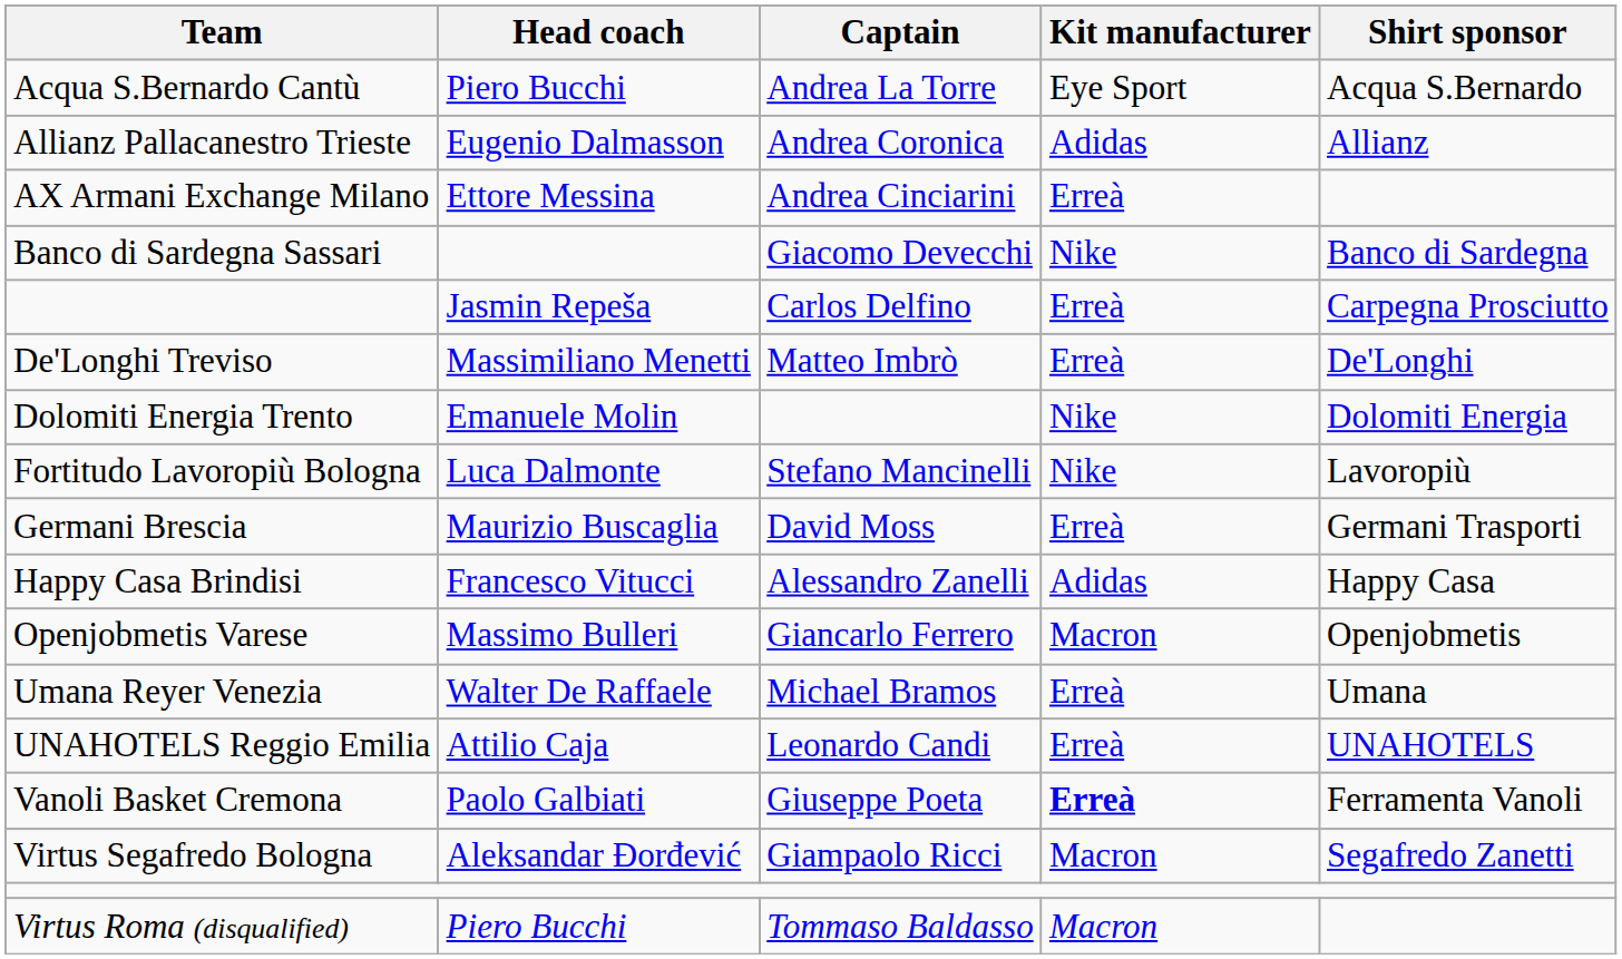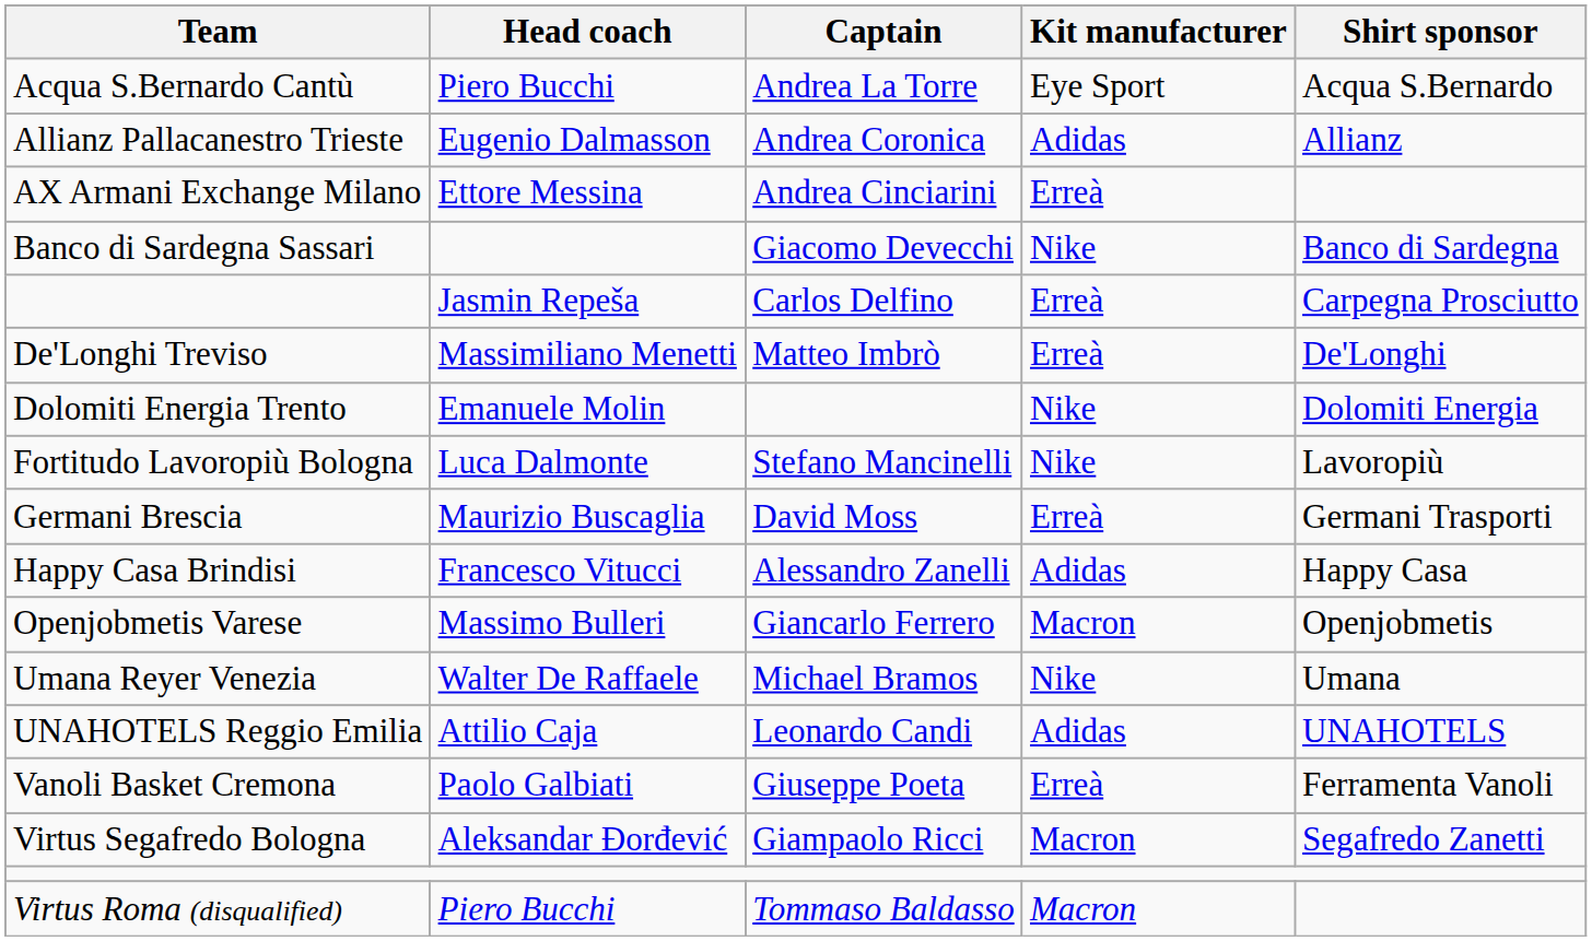Umana Reyer Venezia | Kit manufacturer: Erreà -> Nike
UNAHOTELS Reggio Emilia | Kit manufacturer: Erreà -> Adidas
Vanoli Basket Cremona | Kit manufacturer: bold -> normal
